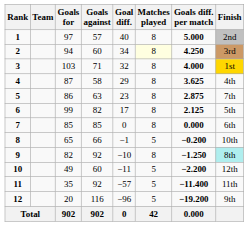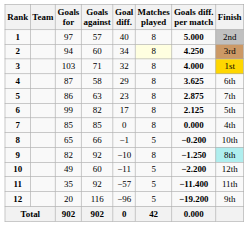4 | Finish: 4th -> 6th
7 | Finish: 6th -> 4th
